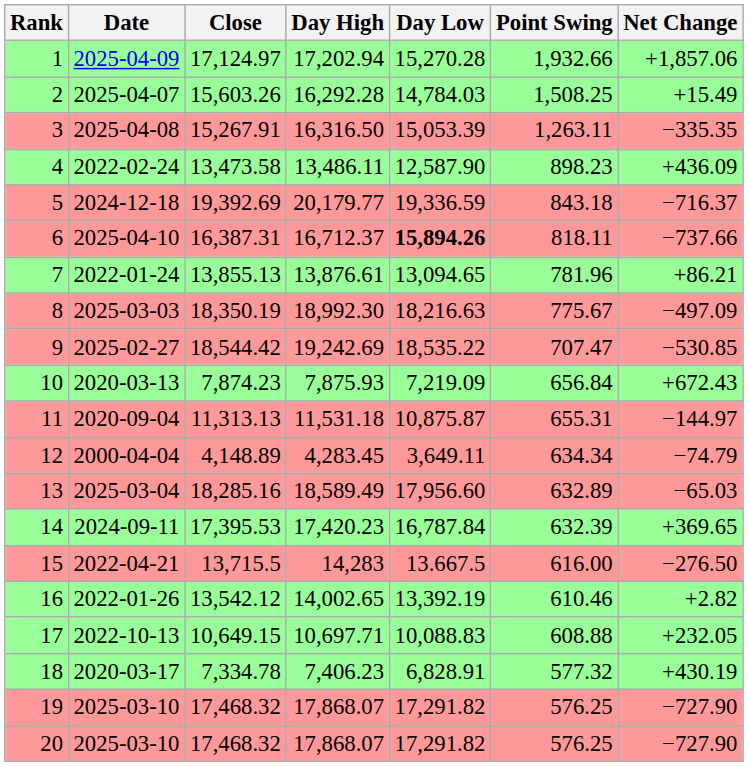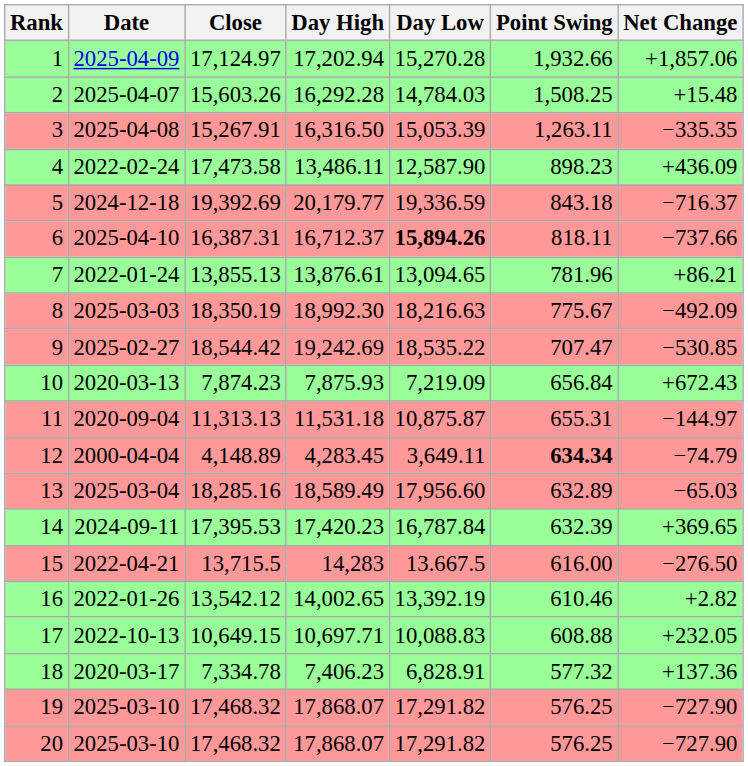2 | Net Change: +15.49 -> +15.48
4 | Close: 13,473.58 -> 17,473.58
8 | Net Change: −497.09 -> −492.09
12 | Point Swing: normal -> bold
18 | Net Change: +430.19 -> +137.36
